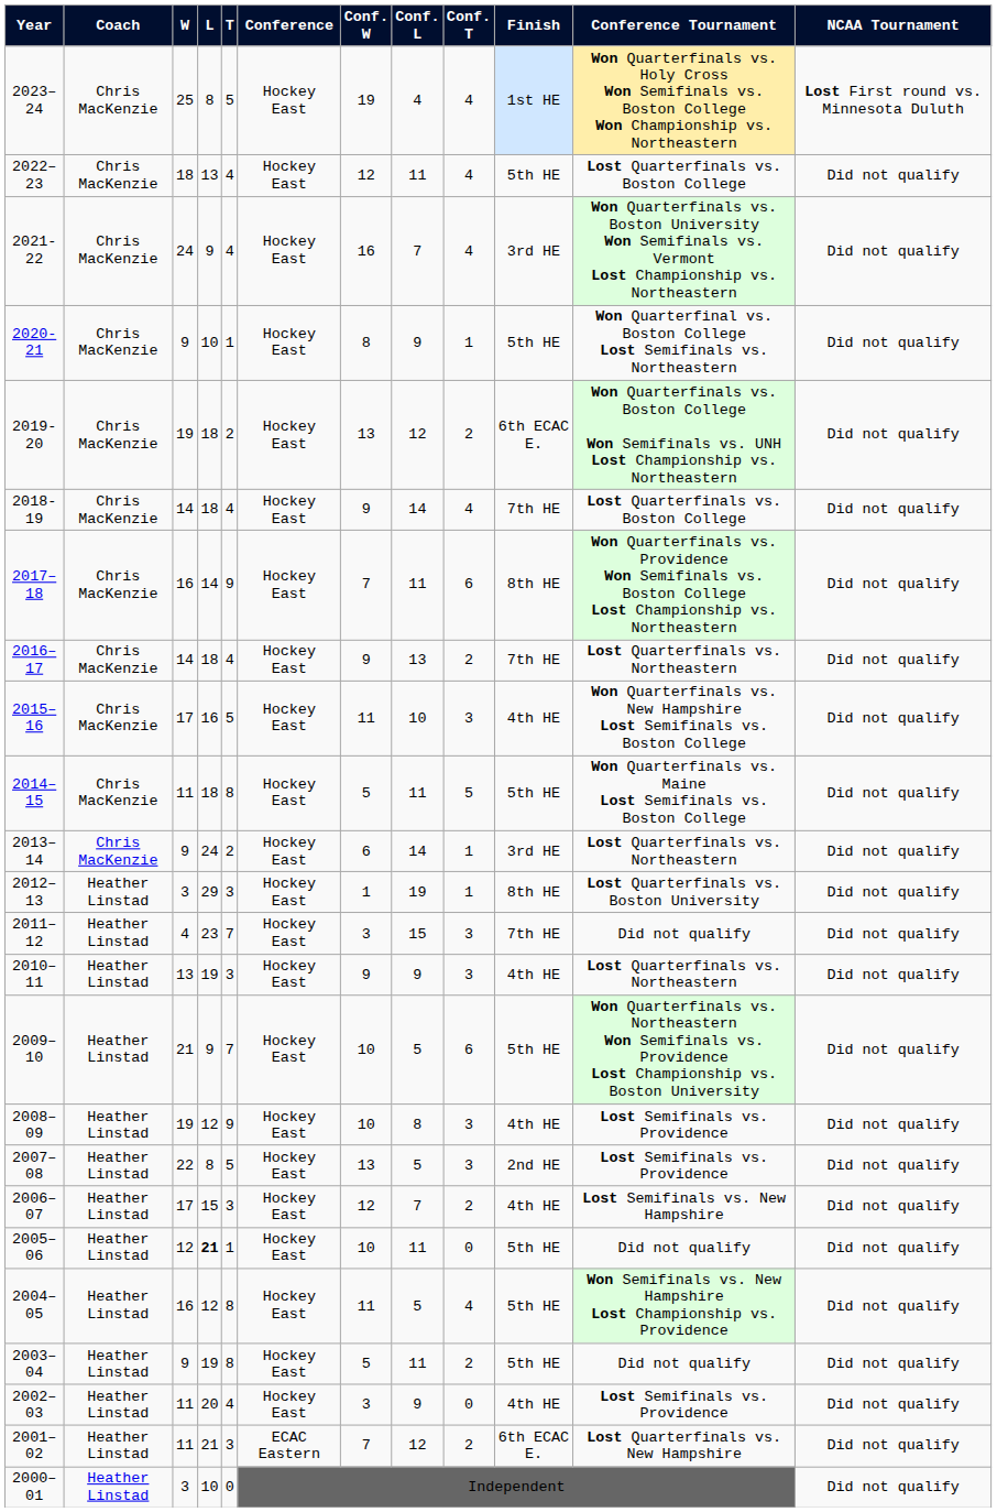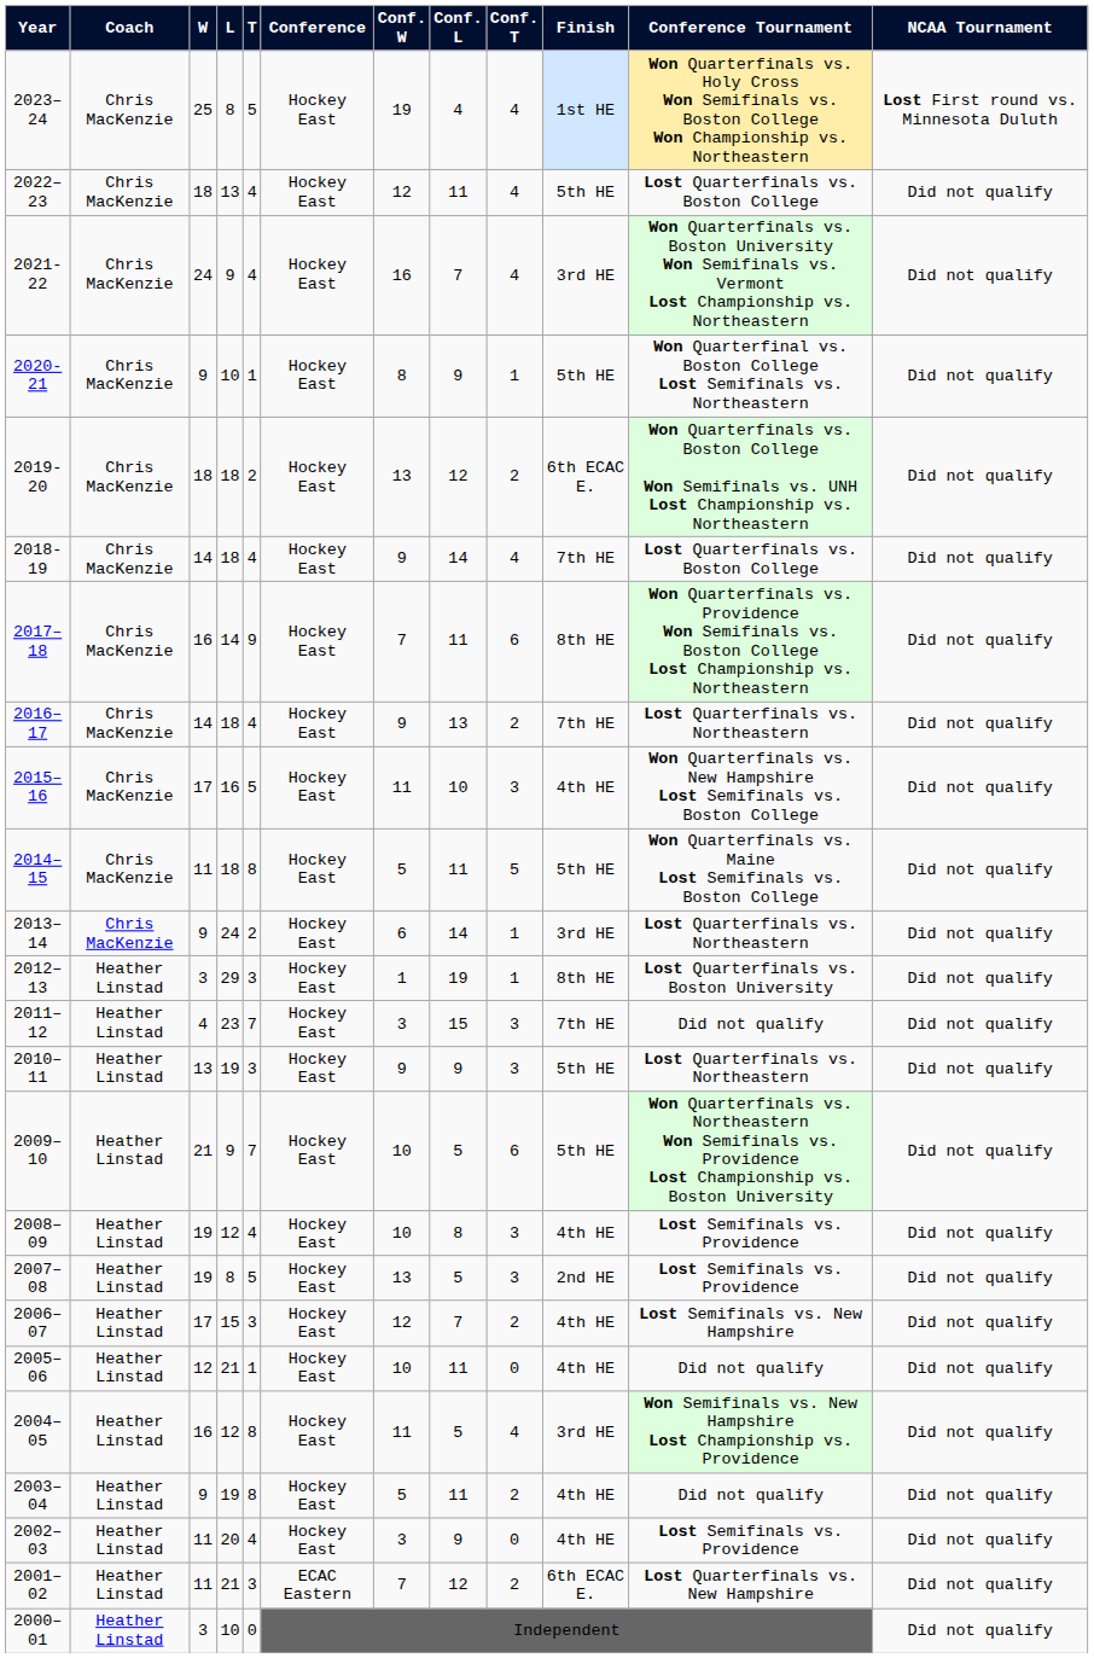2019-20 | W: 19 -> 18
2010–11 | Finish: 4th HE -> 5th HE
2008–09 | T: 9 -> 4
2007–08 | W: 22 -> 19
2005–06 | L: bold -> normal
2005–06 | Finish: 5th HE -> 4th HE
2004–05 | Finish: 5th HE -> 3rd HE
2003–04 | Finish: 5th HE -> 4th HE
